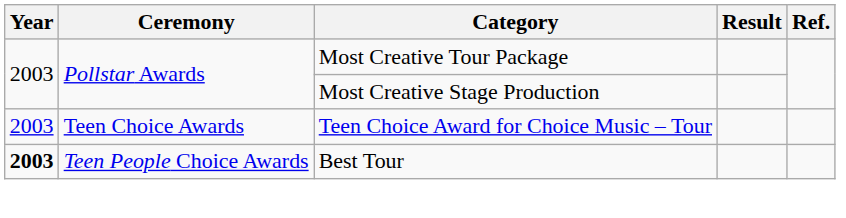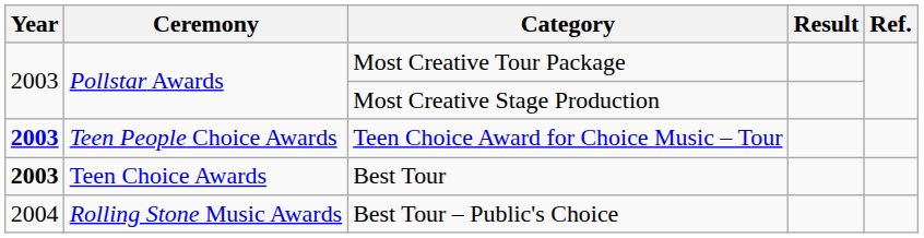Teen Choice Award for Choice Music – Tour | Year: normal -> bold
Teen Choice Award for Choice Music – Tour | Ceremony: Teen Choice Awards -> Teen People Choice Awards
Best Tour | Ceremony: Teen People Choice Awards -> Teen Choice Awards
+ row: 2004 | Rolling Stone Music Awards | Best Tour – Public's Choice
